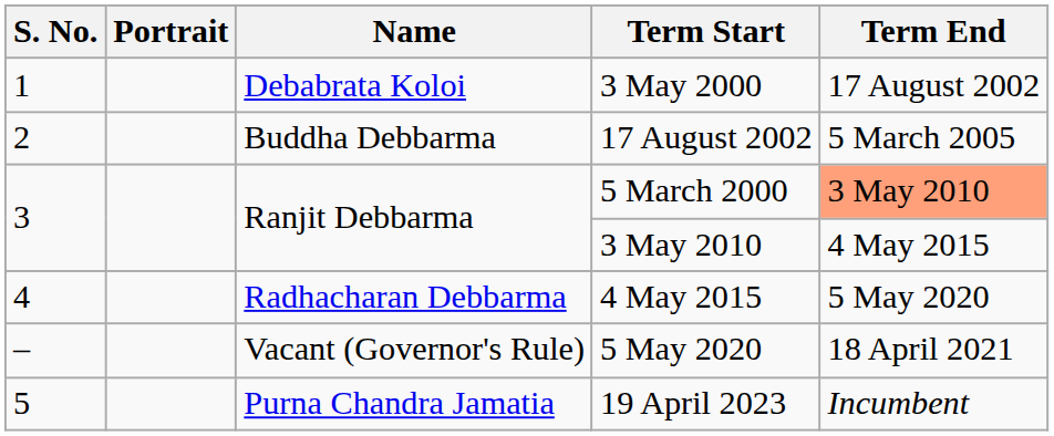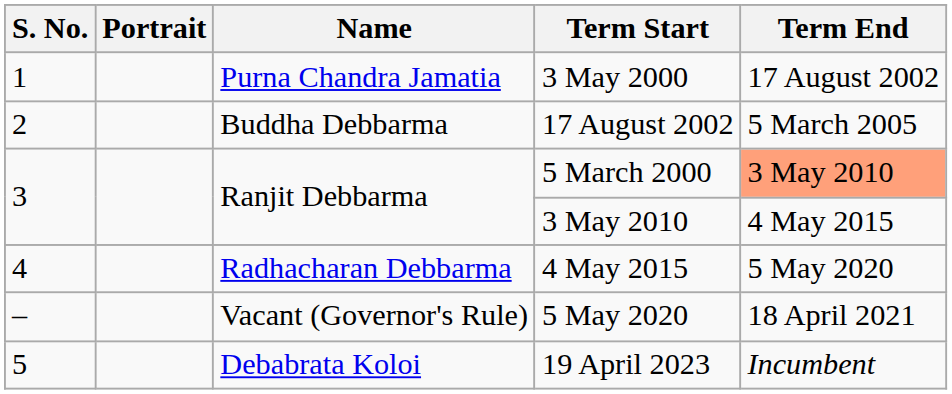3 May 2000 | Name: Debabrata Koloi -> Purna Chandra Jamatia
19 April 2023 | Name: Purna Chandra Jamatia -> Debabrata Koloi
